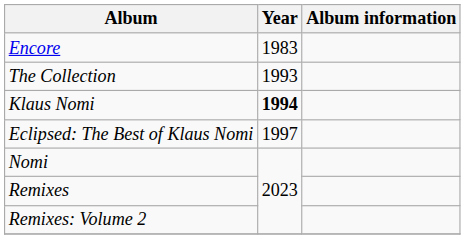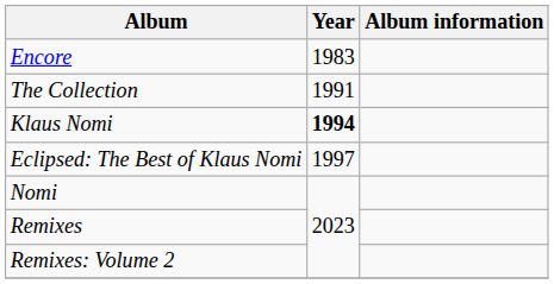The Collection | Year: 1993 -> 1991
